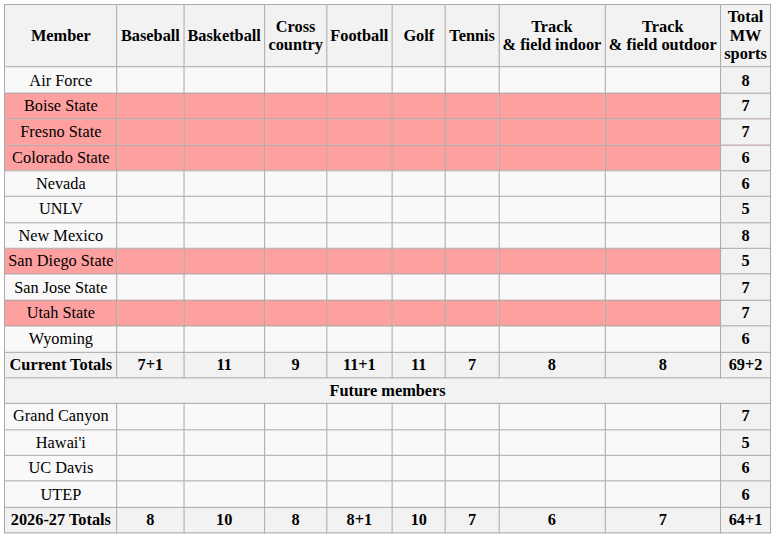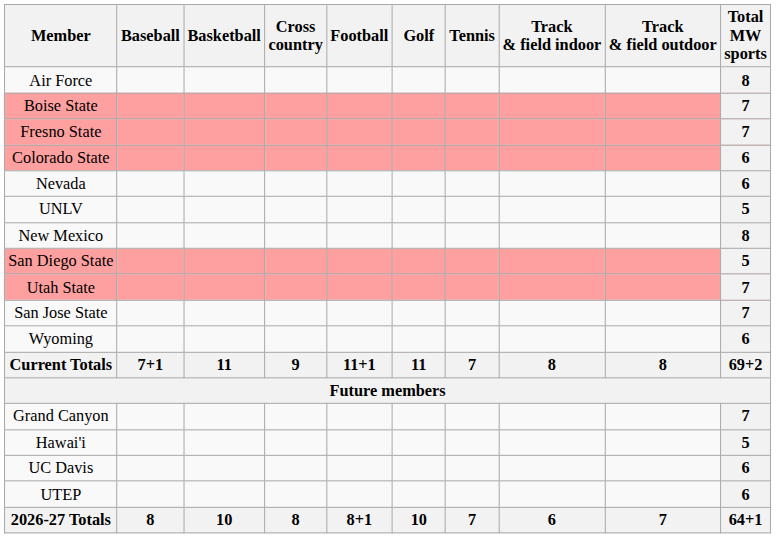rows swapped: San Jose State <-> Utah State
